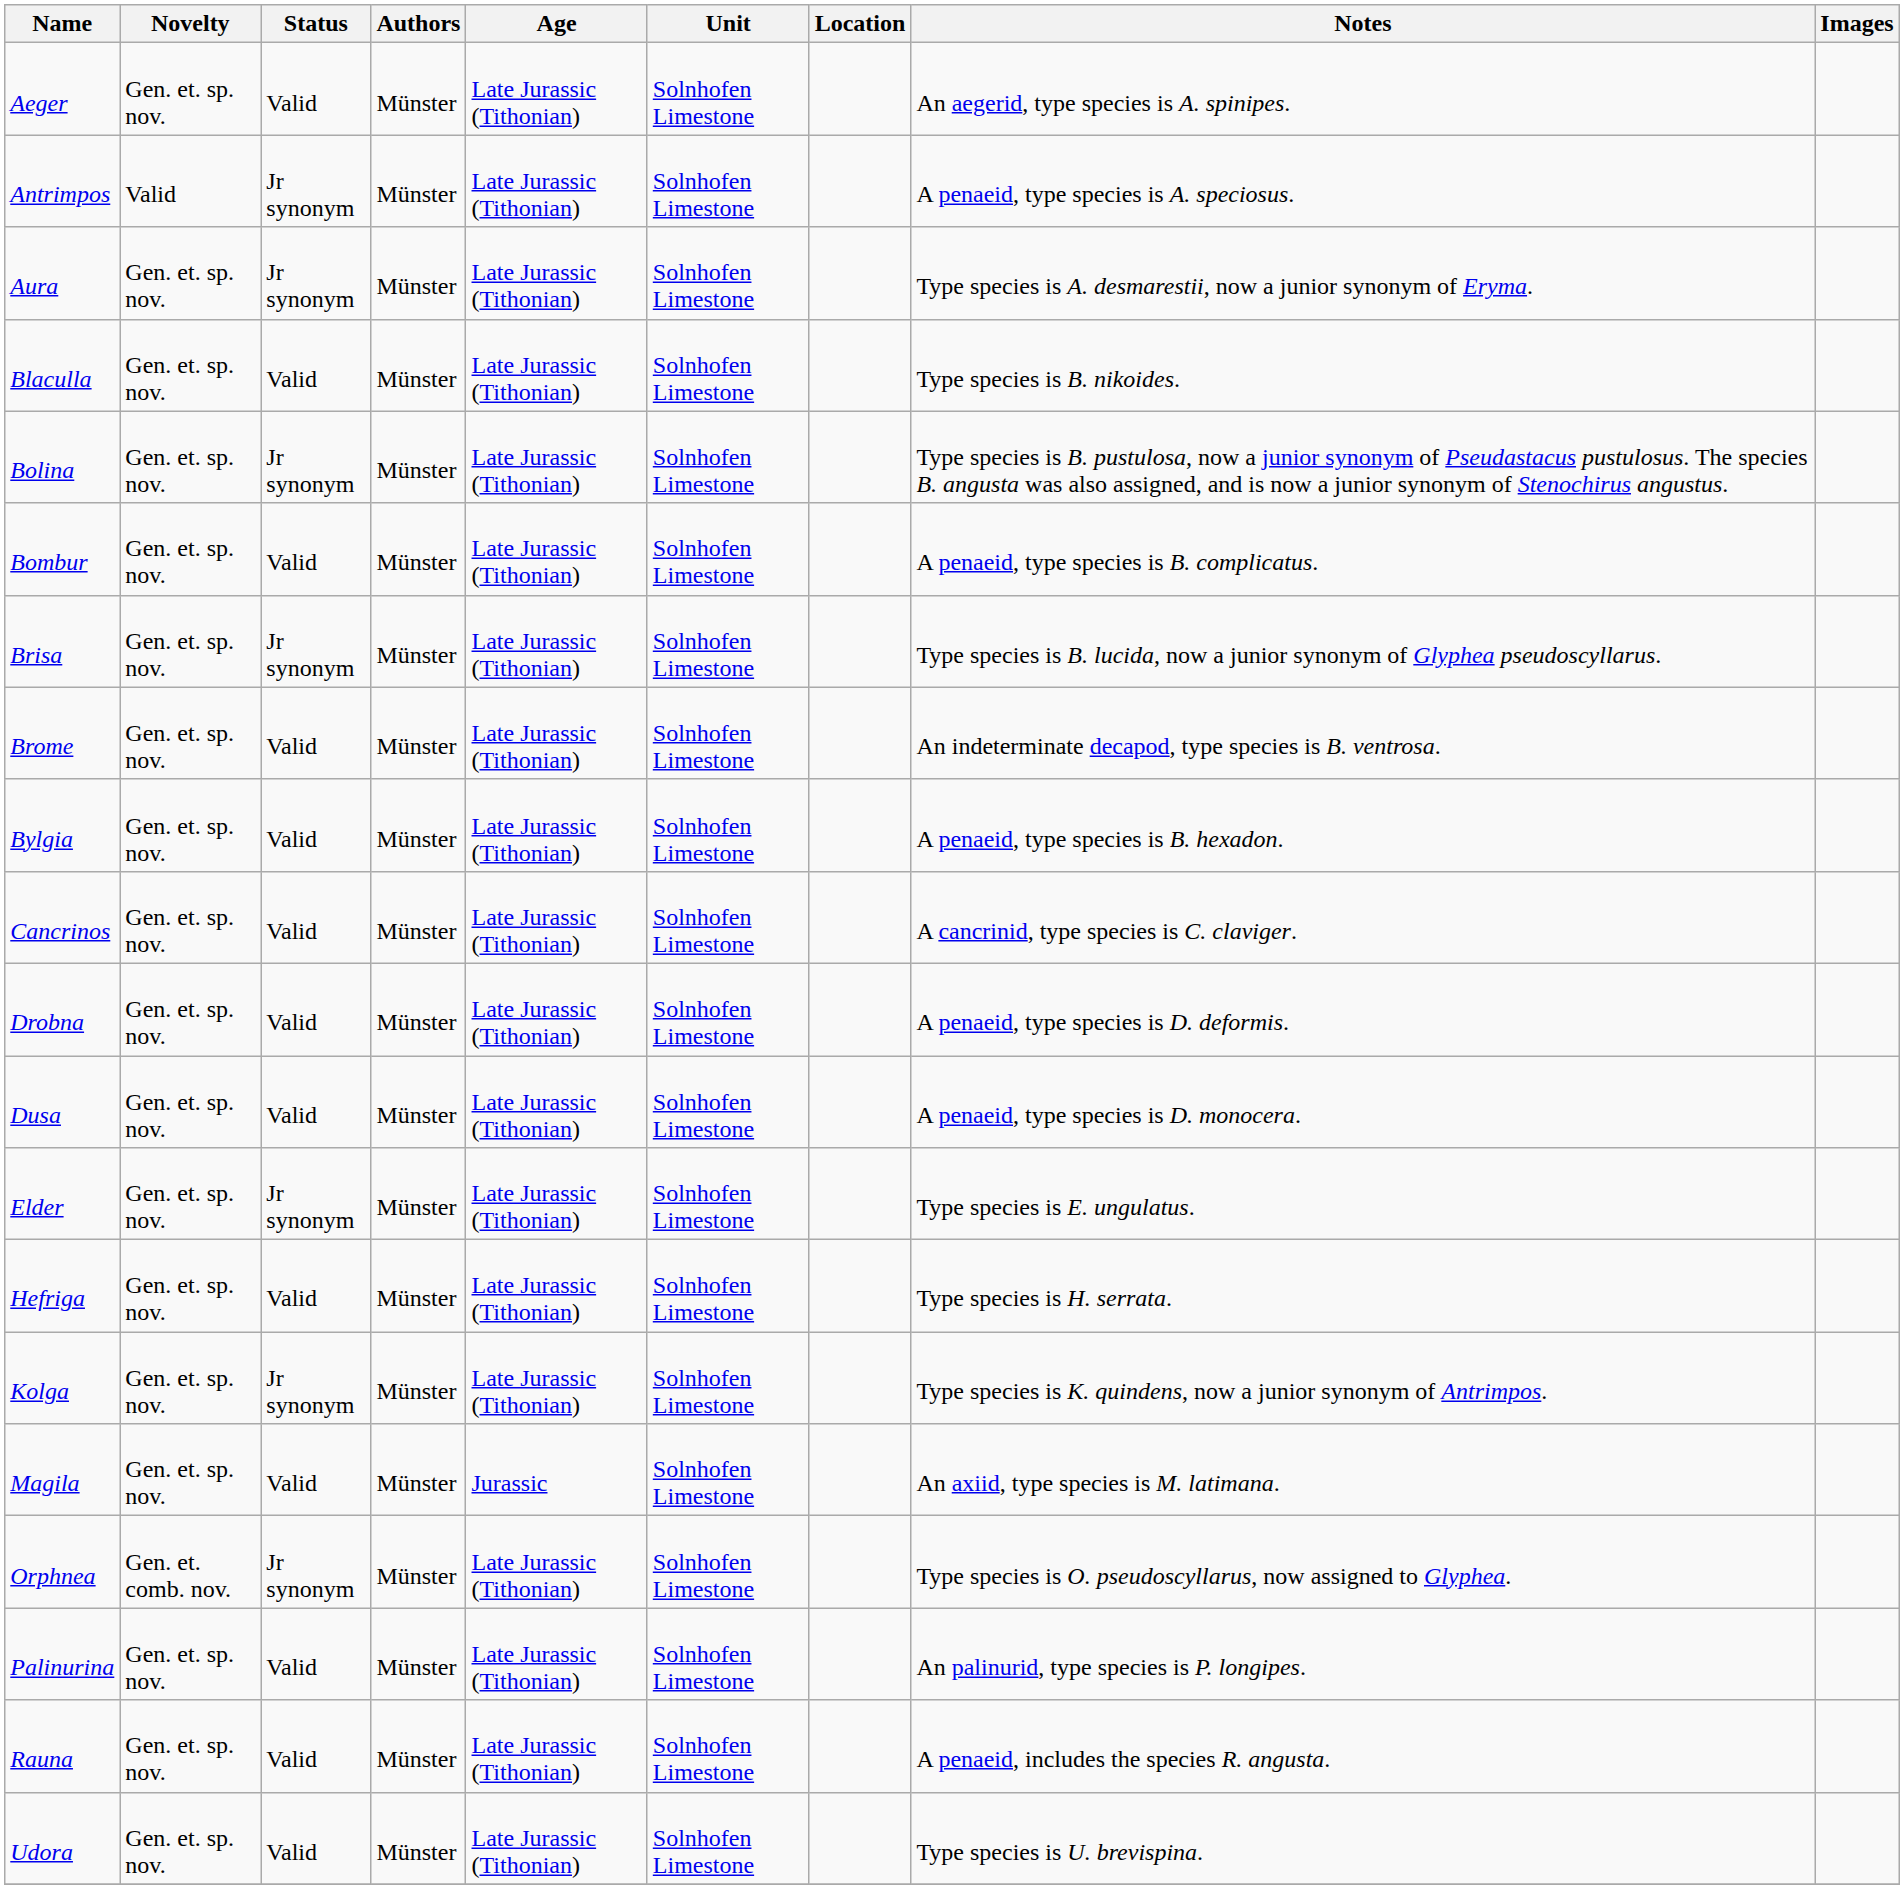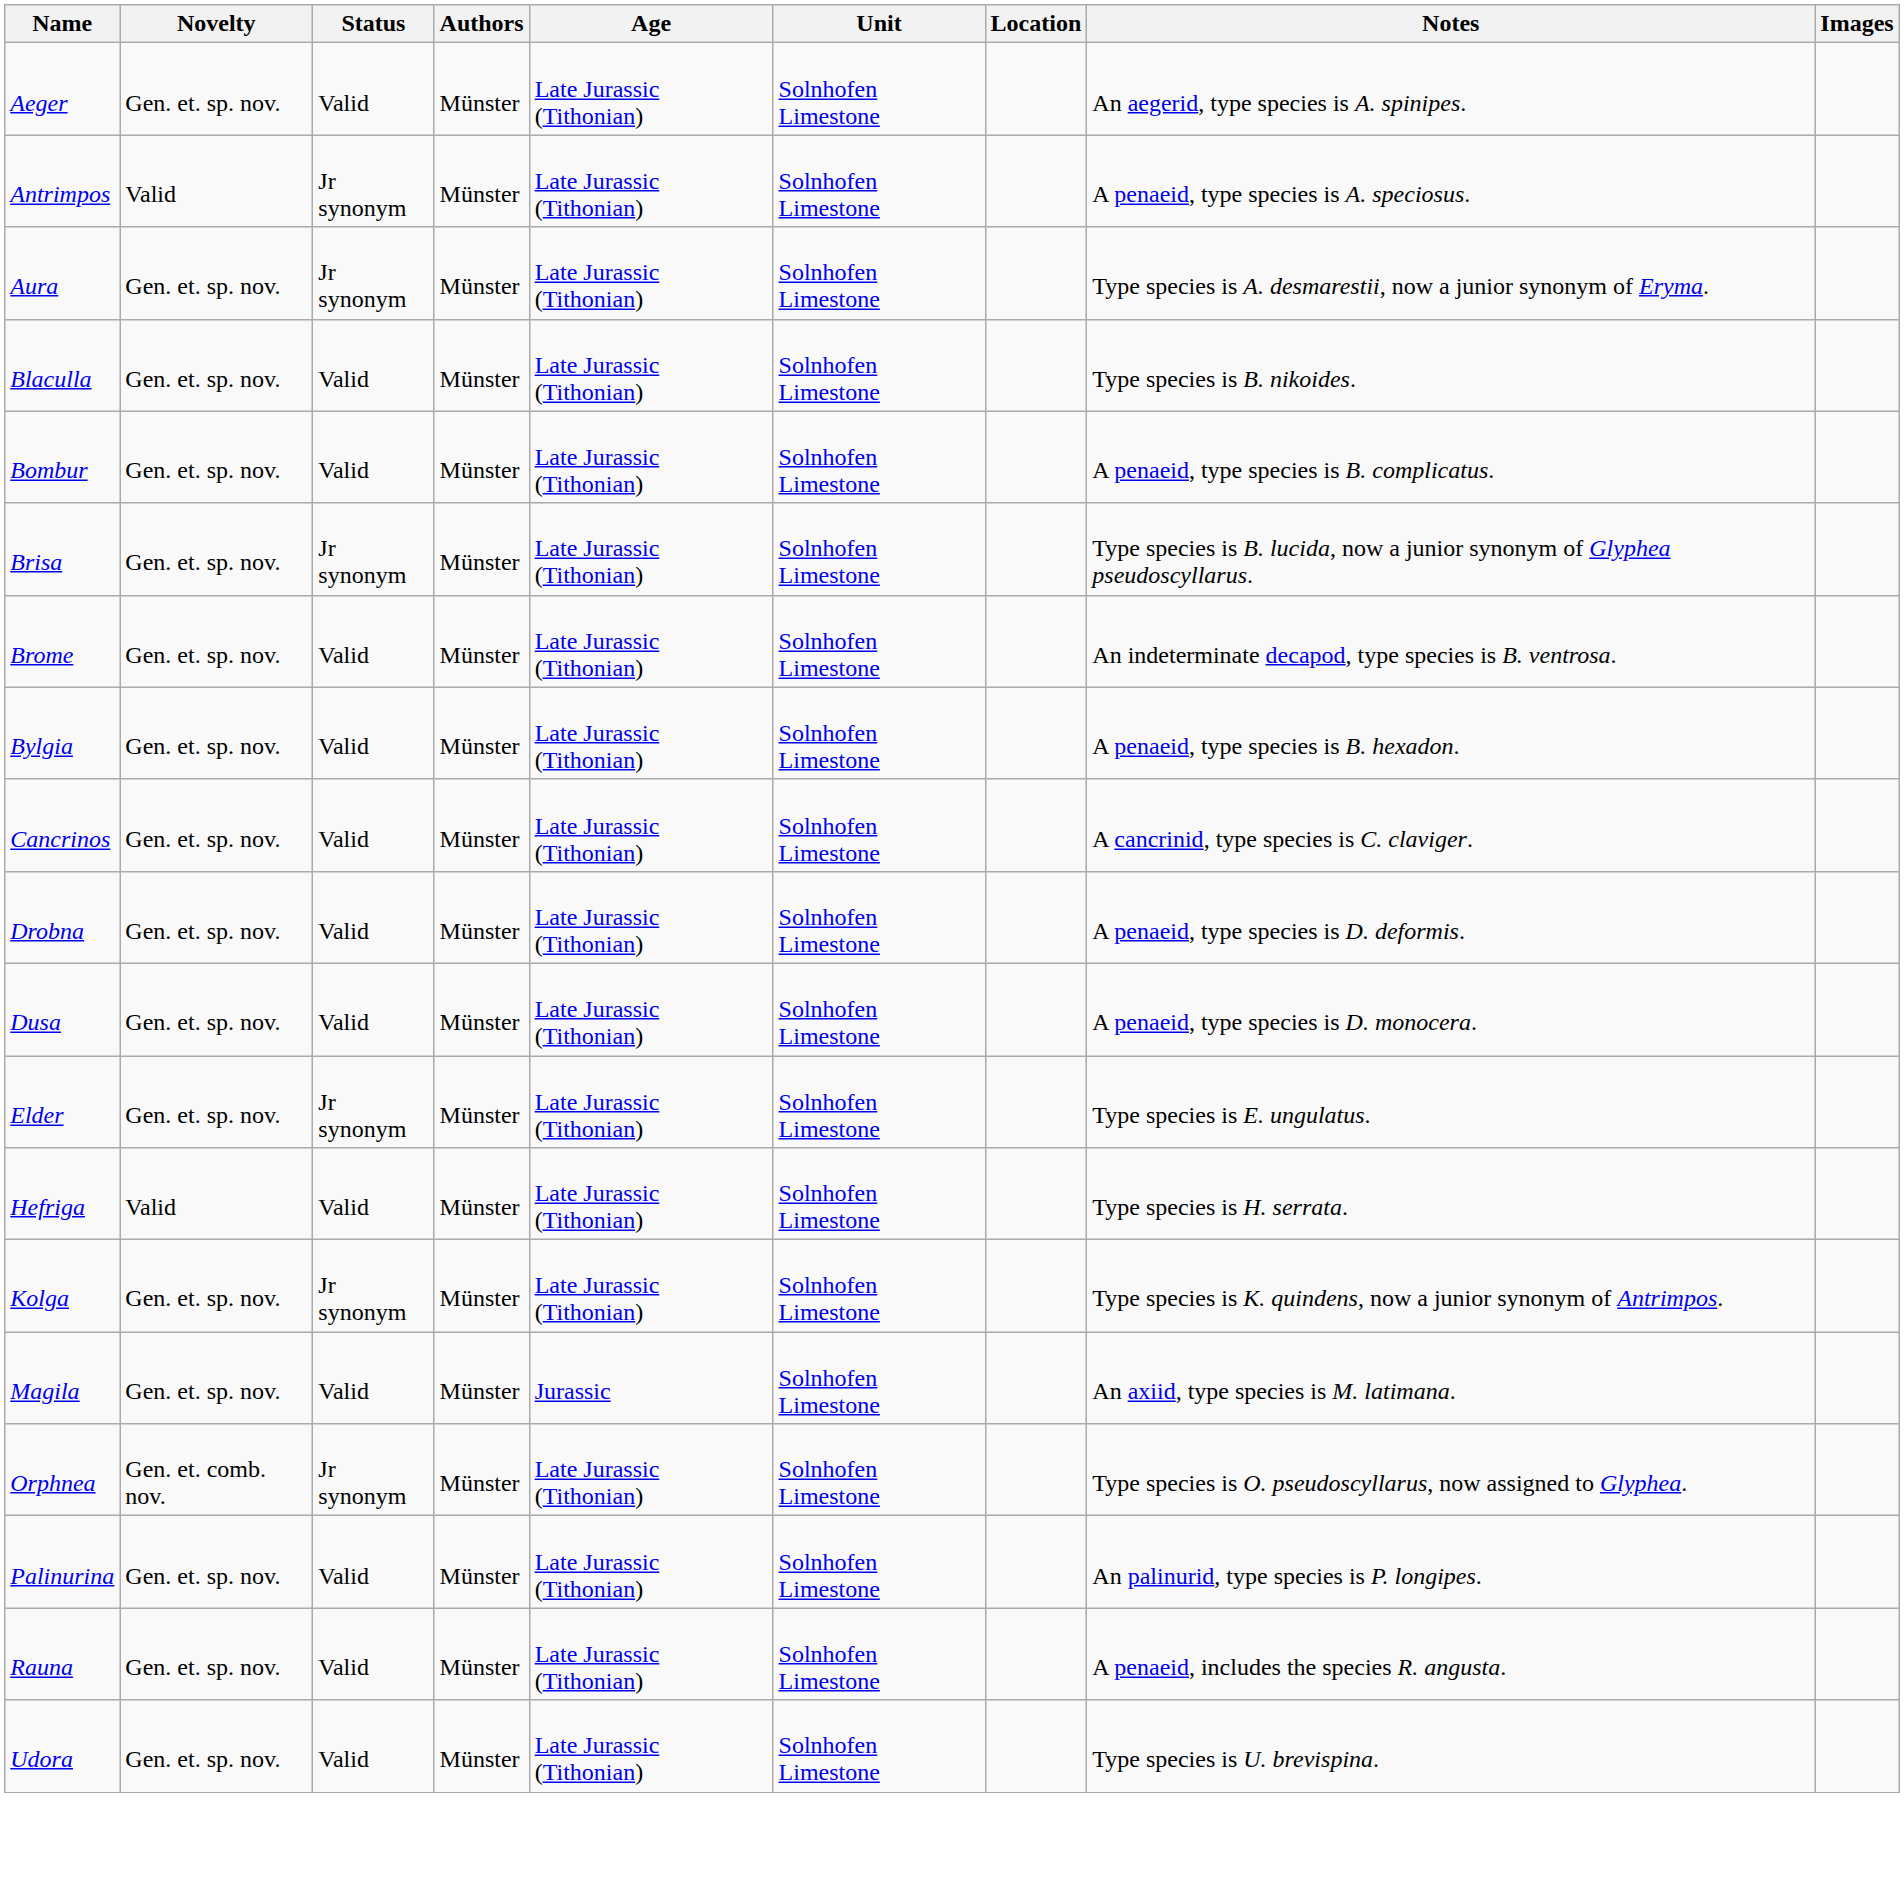- row: Bolina | Gen. et. sp. nov. | Jr synonym | Münster | Late Jurassic (Tithonian) | Solnhofen Limestone | Type species is B. pustulosa, now a junior synonym of Pseudastacus pustulosus. The species B. angusta was also assigned, and is now a junior synonym of Stenochirus angustus.
Hefriga | Novelty: Gen. et. sp. nov. -> Valid
